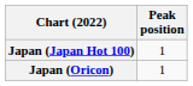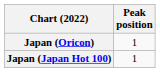rows swapped: Japan (Japan Hot 100) <-> Japan (Oricon)
